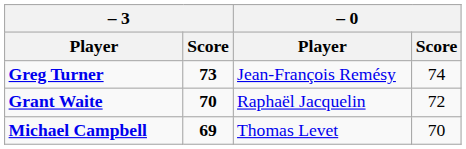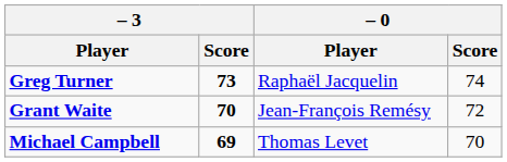Greg Turner | – 0 / Player: Jean-François Remésy -> Raphaël Jacquelin
Grant Waite | – 0 / Player: Raphaël Jacquelin -> Jean-François Remésy
